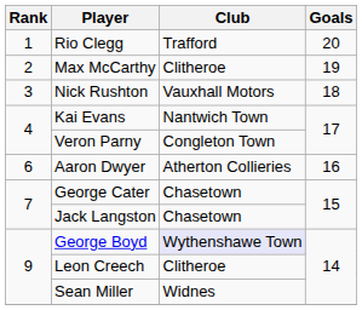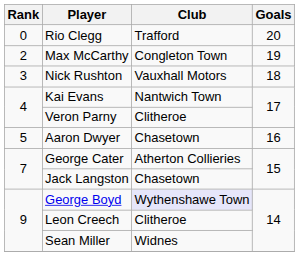Rio Clegg | Rank: 1 -> 0
Max McCarthy | Club: Clitheroe -> Congleton Town
Veron Parny | Club: Congleton Town -> Clitheroe
Aaron Dwyer | Rank: 6 -> 5
Aaron Dwyer | Club: Atherton Collieries -> Chasetown
George Cater | Club: Chasetown -> Atherton Collieries
